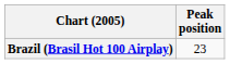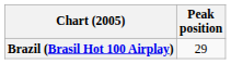Brazil (Brasil Hot 100 Airplay) | Peak position: 23 -> 29
